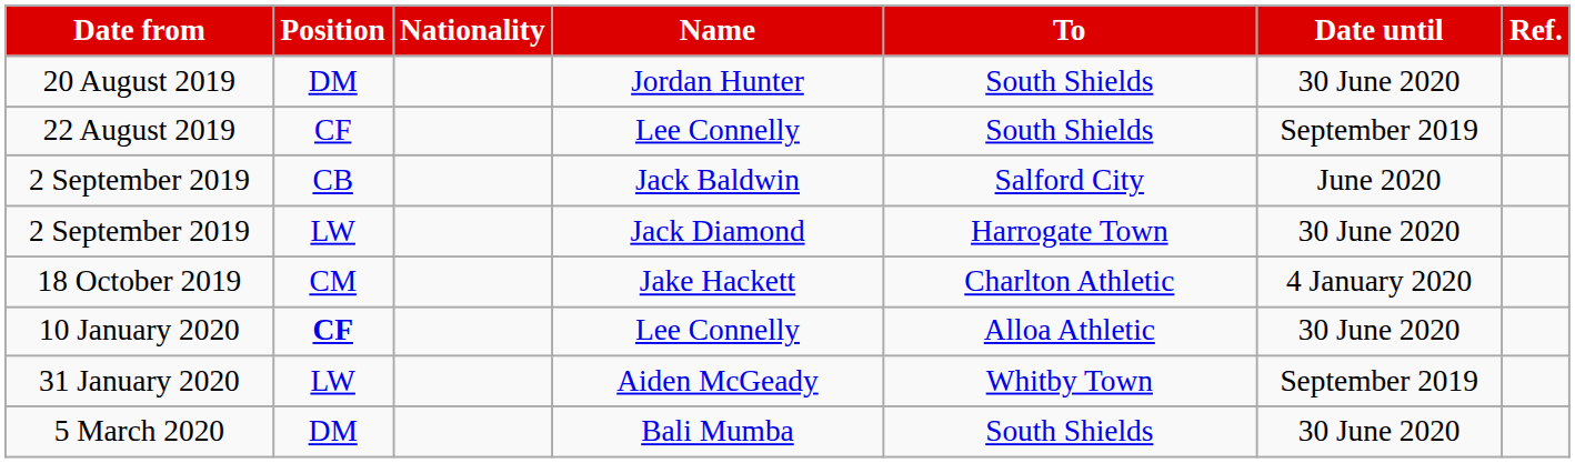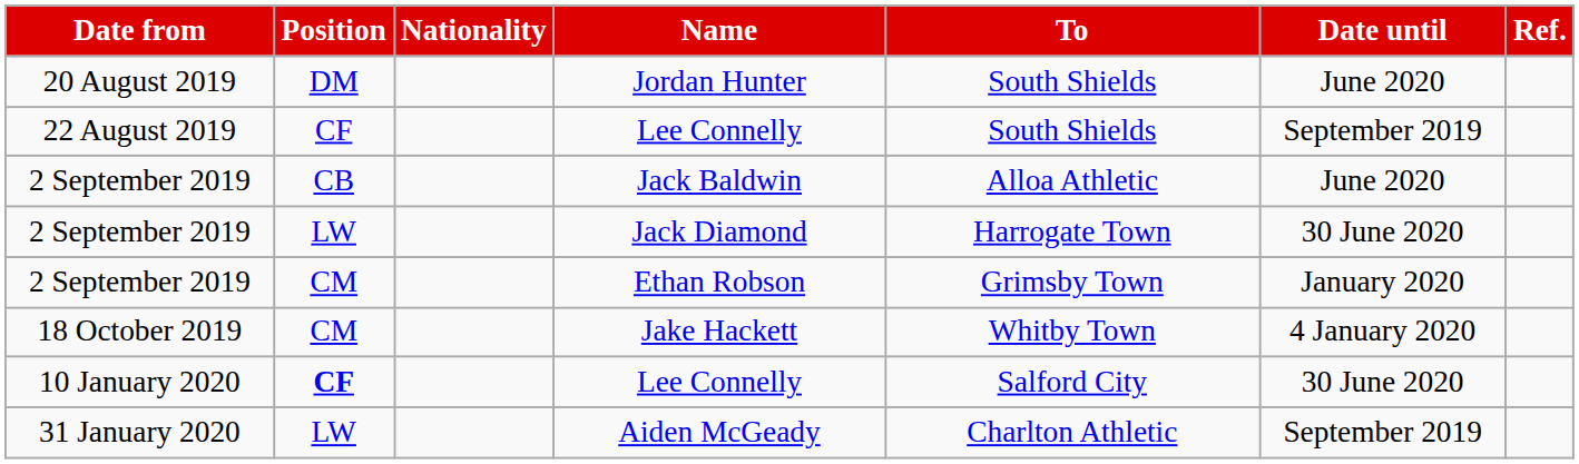Jordan Hunter | Date until: 30 June 2020 -> June 2020
Jack Baldwin | To: Salford City -> Alloa Athletic
+ row: 2 September 2019 | CM | Ethan Robson | Grimsby Town | January 2020
Jake Hackett | To: Charlton Athletic -> Whitby Town
10 January 2020 / Lee Connelly | To: Alloa Athletic -> Salford City
Aiden McGeady | To: Whitby Town -> Charlton Athletic
- row: 5 March 2020 | DM | Bali Mumba | South Shields | 30 June 2020
